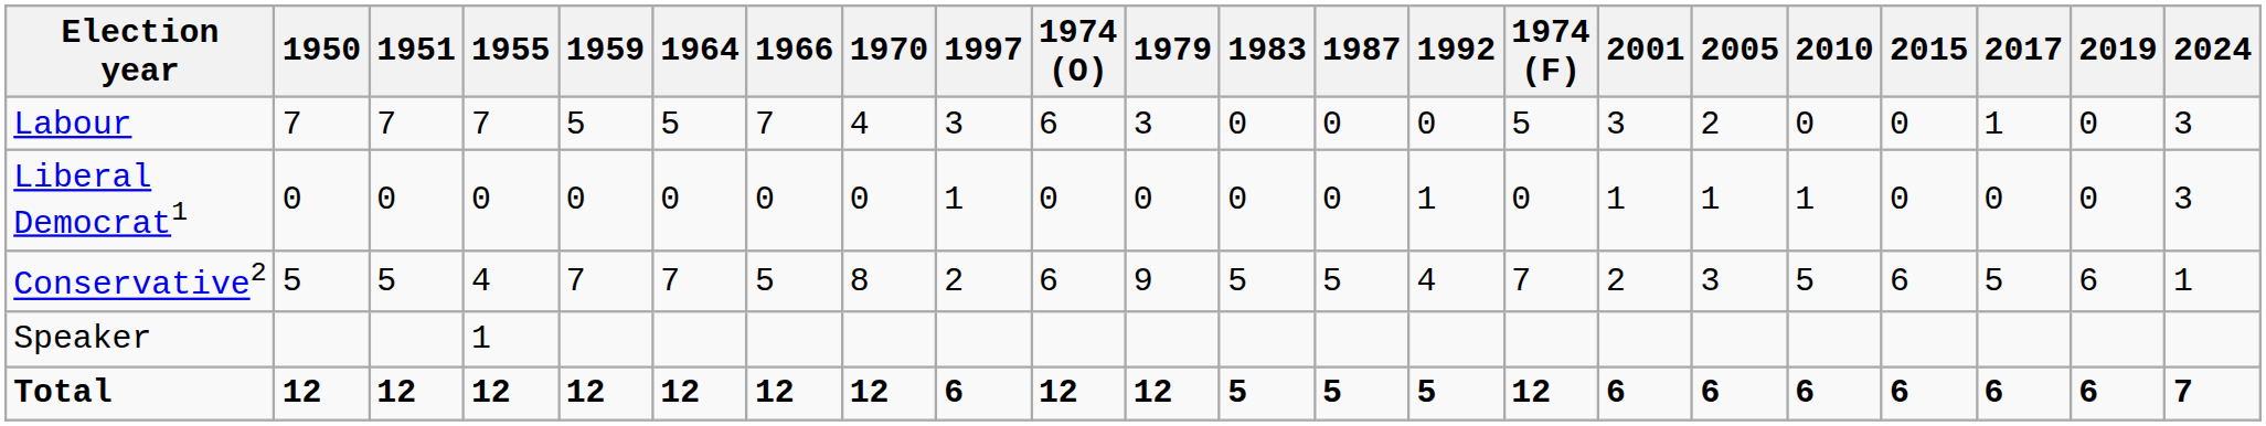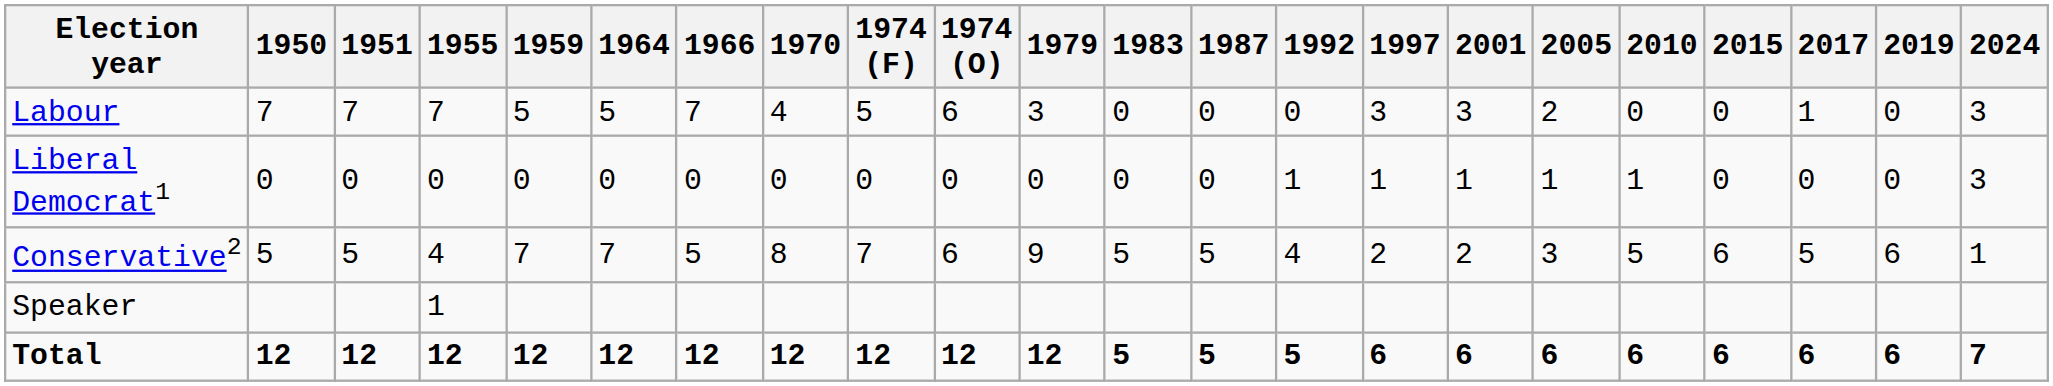columns swapped: 1974 (F) <-> 1997
